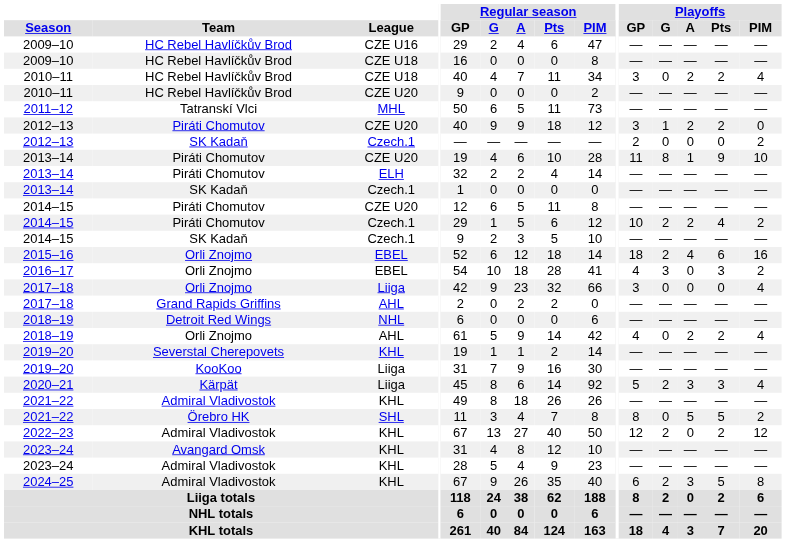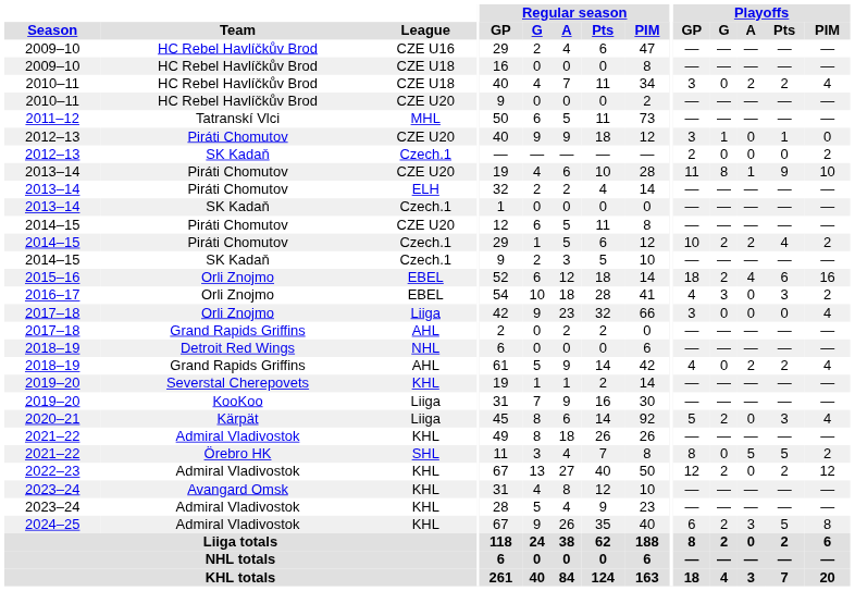2012–13 / CZE U20 | Playoffs / A: 2 -> 0
2012–13 / CZE U20 | Playoffs / Pts: 2 -> 1
2018–19 / AHL | Team: Orli Znojmo -> Grand Rapids Griffins
2020–21 | Playoffs / A: 3 -> 0
